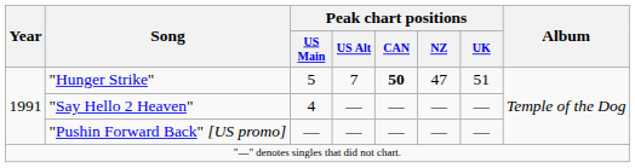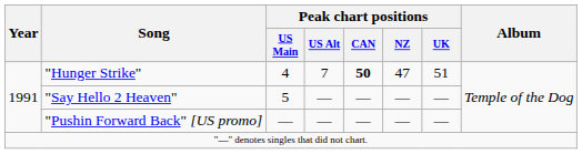"Hunger Strike" | Peak chart positions / US Main: 5 -> 4
"Say Hello 2 Heaven" | Peak chart positions / US Main: 4 -> 5
